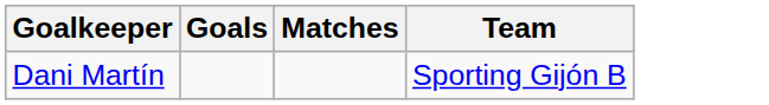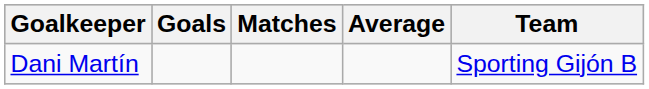+ column: Average
